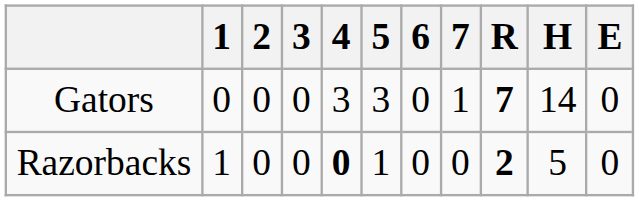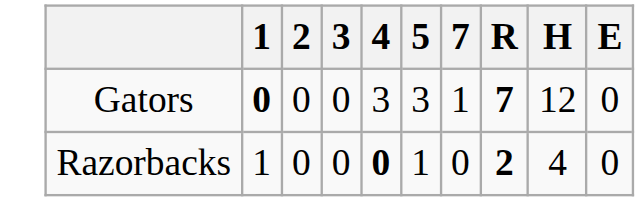- column: 6 | 0 | 0
Gators | 1: normal -> bold
Gators | H: 14 -> 12
Razorbacks | H: 5 -> 4
